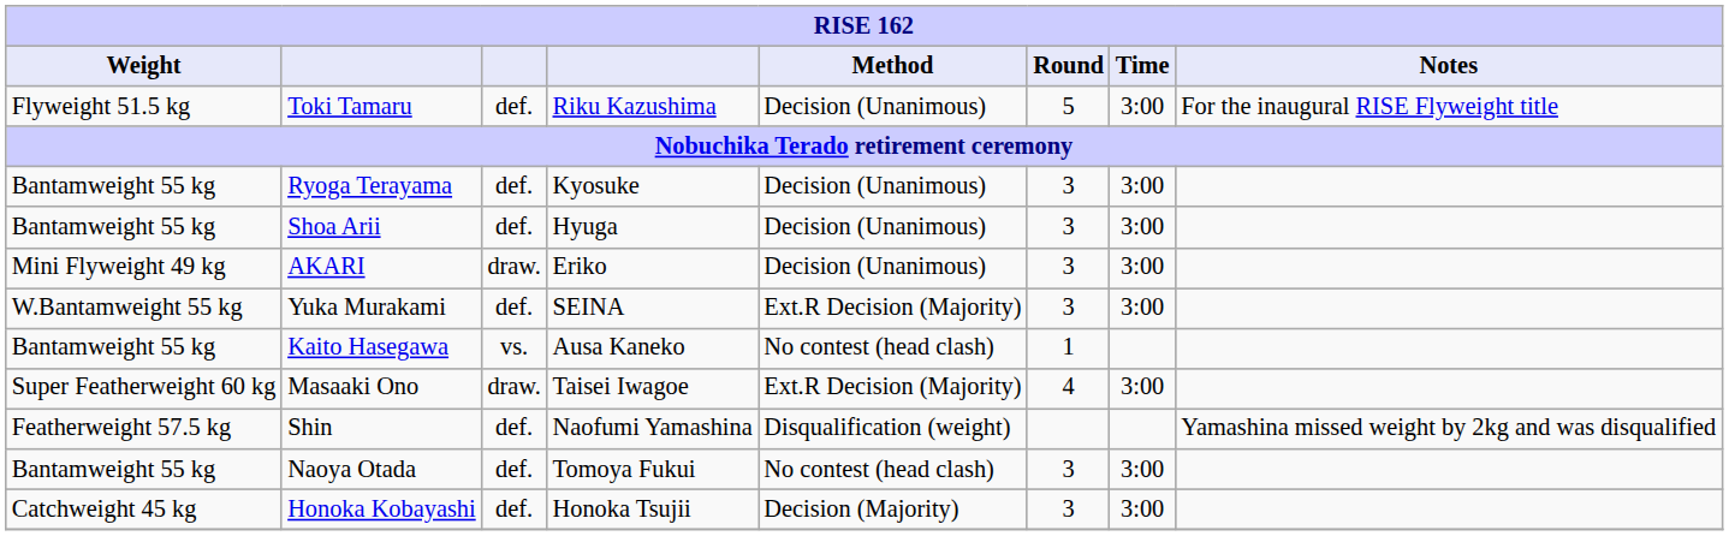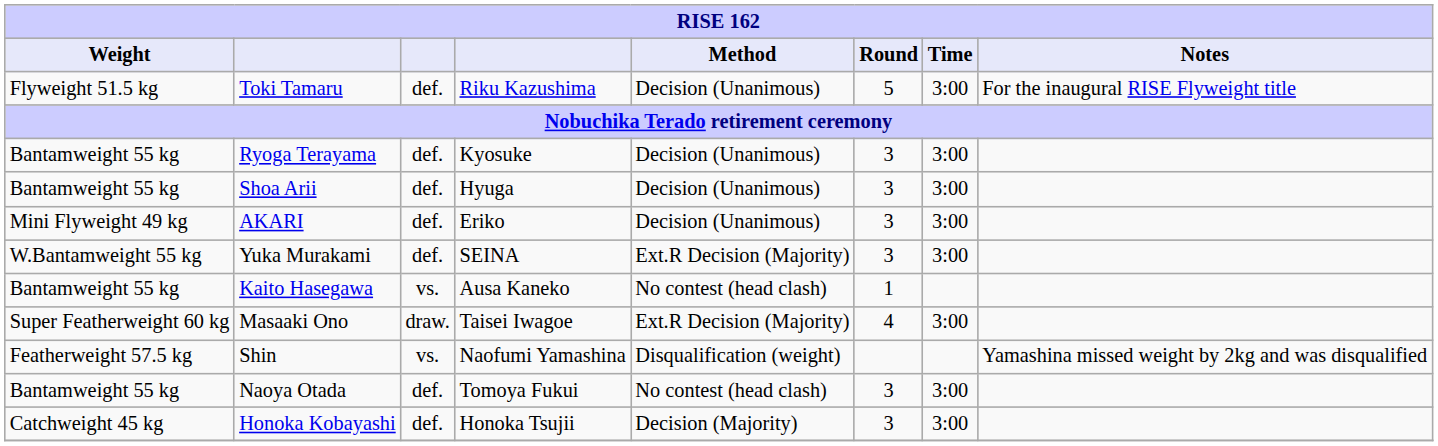AKARI | column 3: draw. -> def.
Shin | column 3: def. -> vs.
